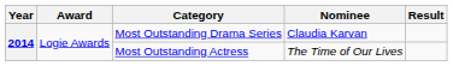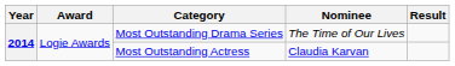Most Outstanding Drama Series | Nominee: Claudia Karvan -> The Time of Our Lives
Most Outstanding Actress | Nominee: The Time of Our Lives -> Claudia Karvan
